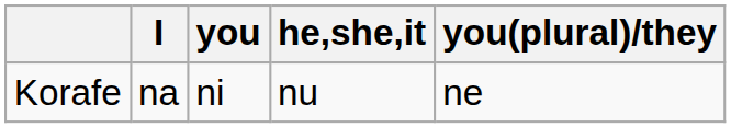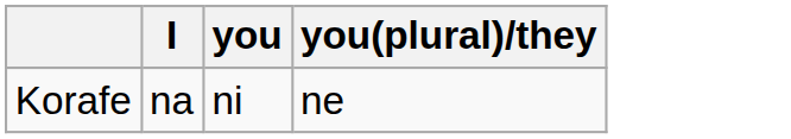- column: he,she,it | nu
